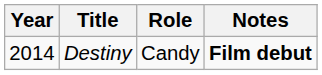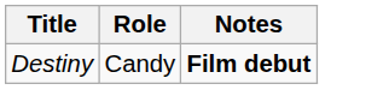- column: Year | 2014
